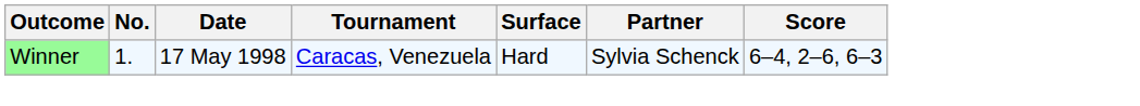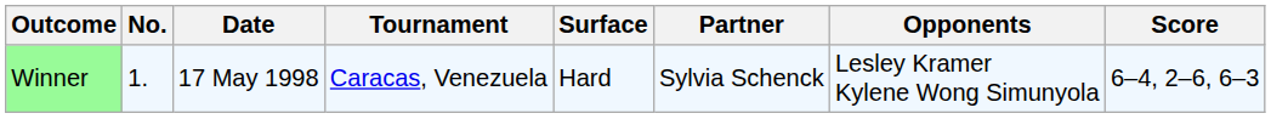+ column: Opponents | Lesley Kramer Kylene Wong Simunyola
